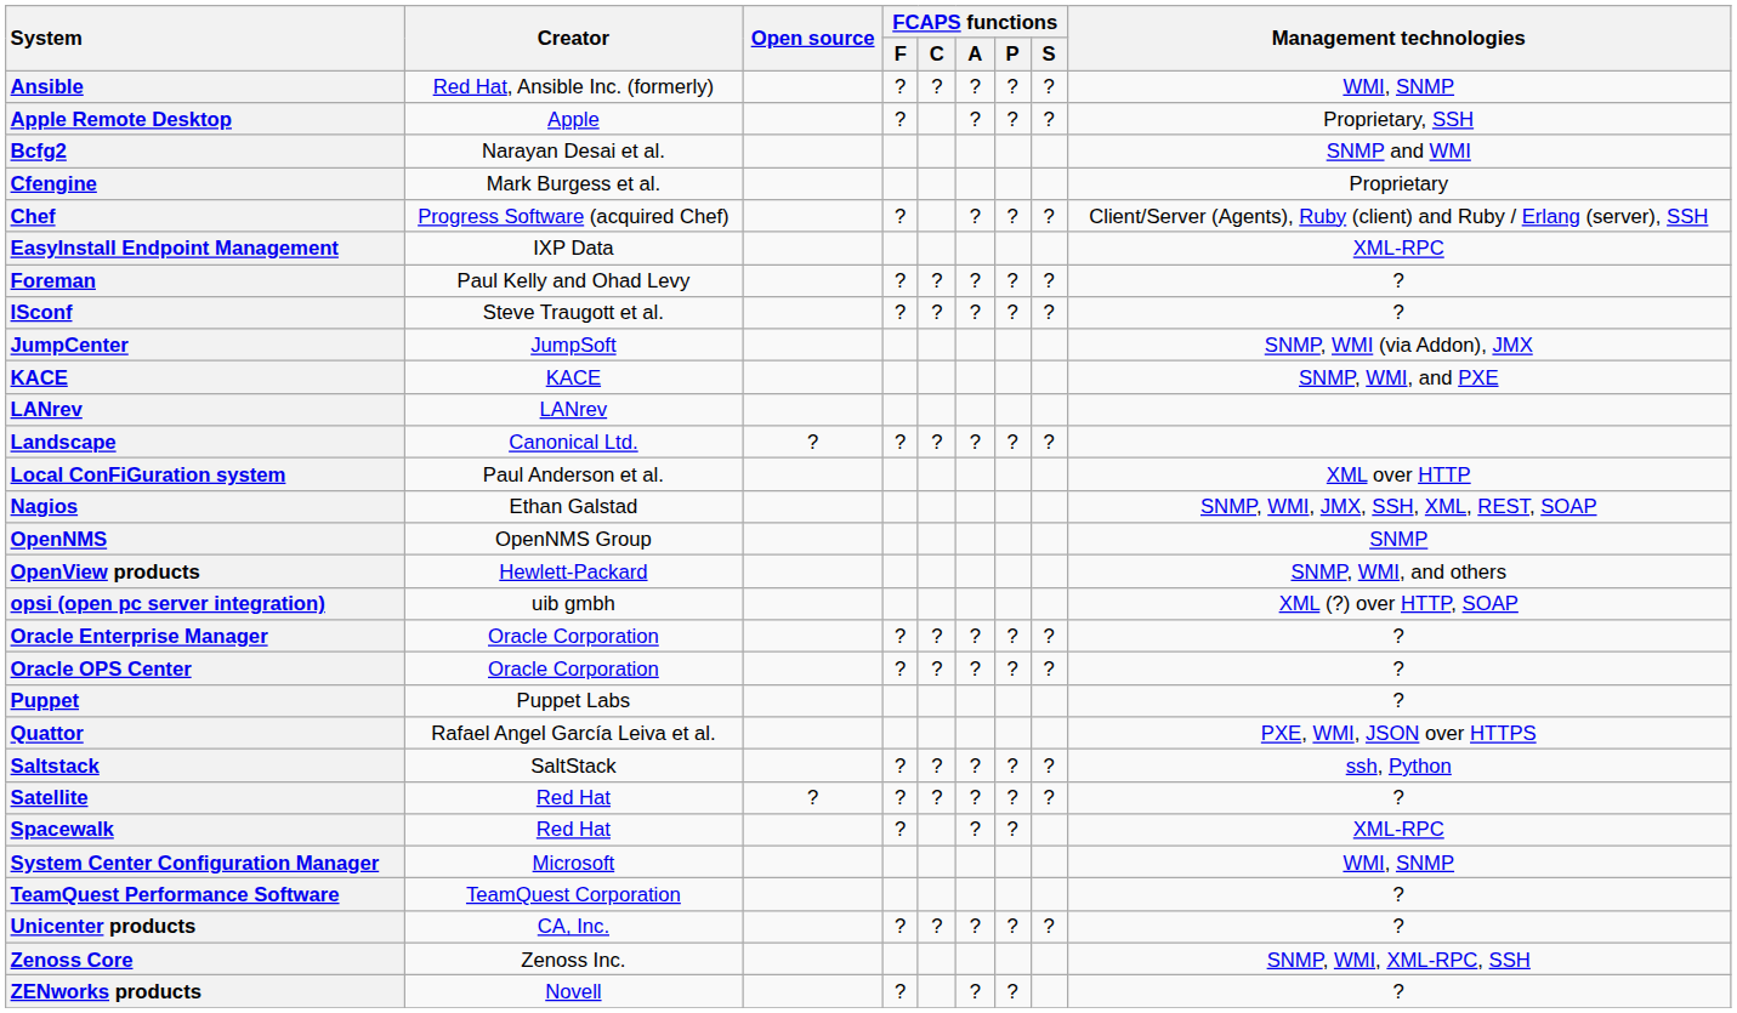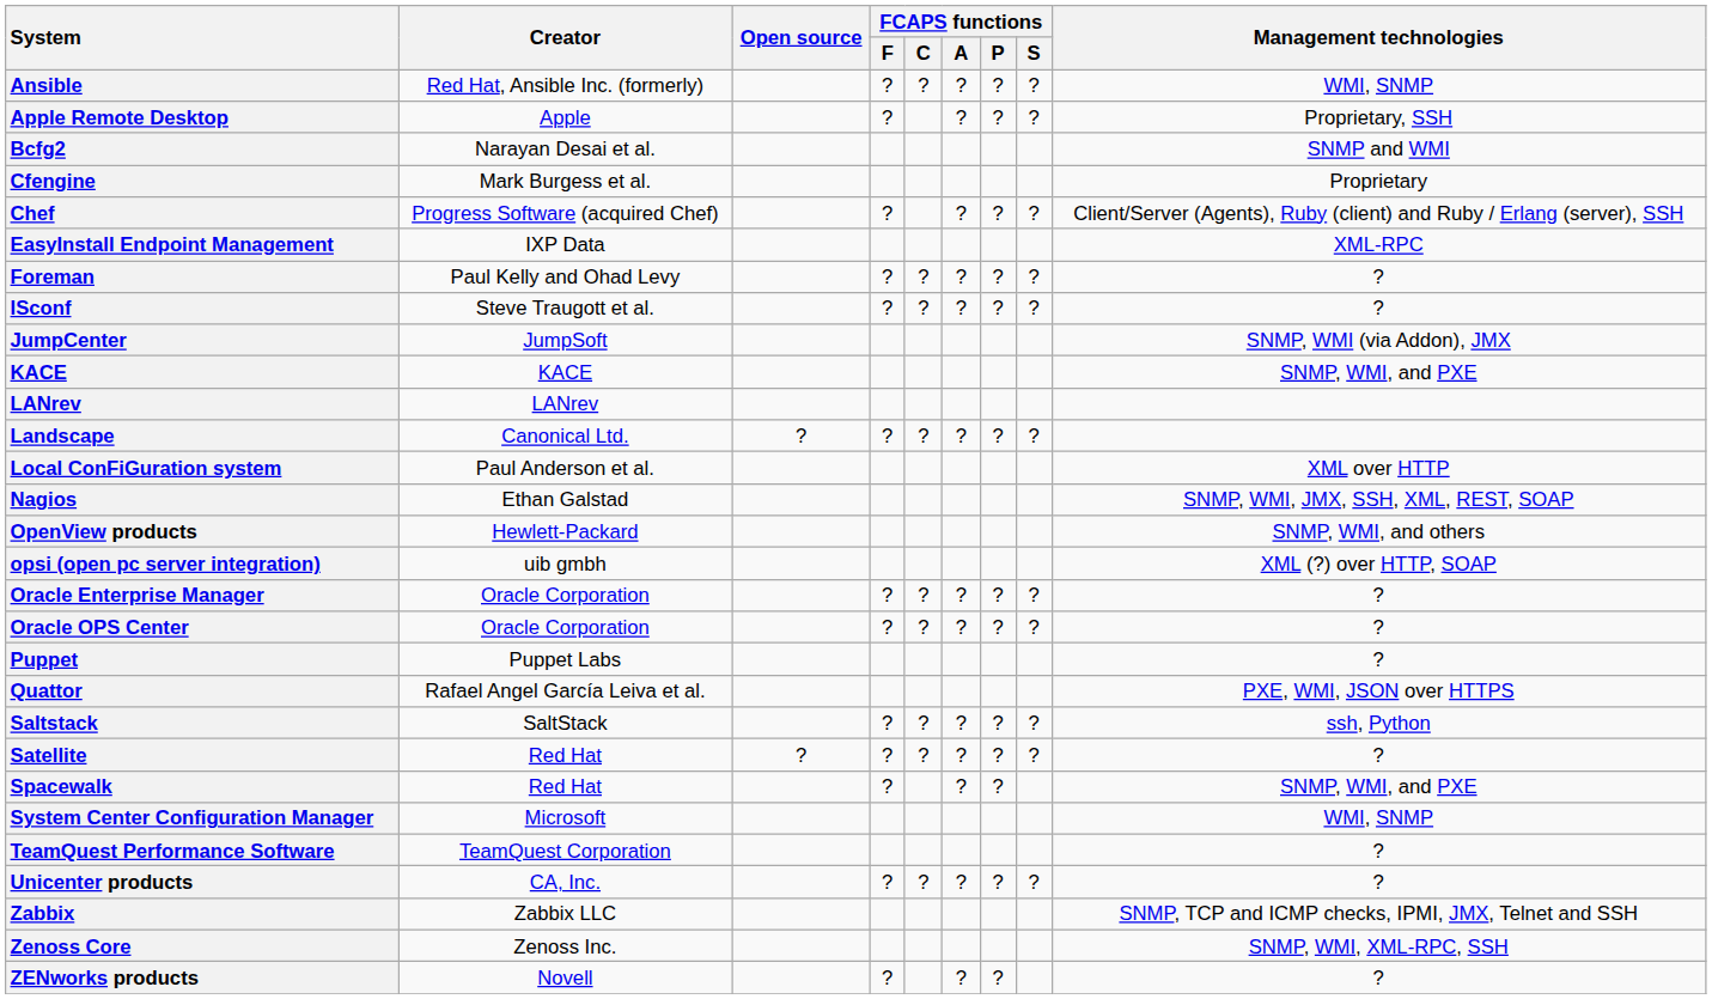- row: OpenNMS | OpenNMS Group | SNMP
Spacewalk | Management technologies: XML-RPC -> SNMP, WMI, and PXE
+ row: Zabbix | Zabbix LLC | SNMP, TCP and ICMP checks, IPMI, JMX, Telnet and SSH
